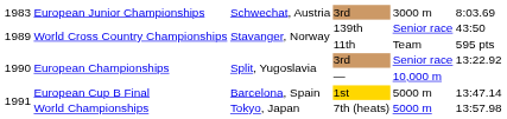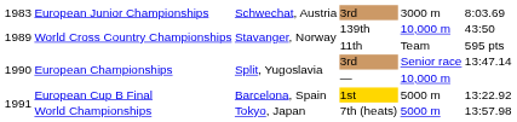139th | column 5: Senior race -> 10,000 m
European Championships / 3rd | column 6: 13:22.92 -> 13:47.14
1st | column 6: 13:47.14 -> 13:22.92
